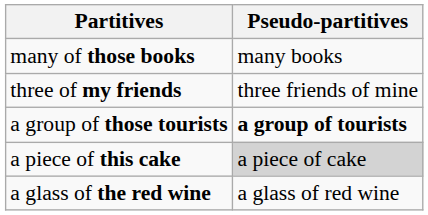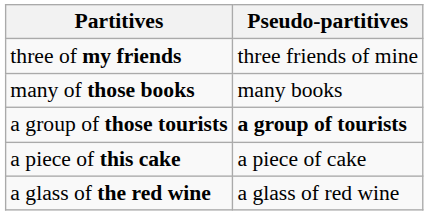rows swapped: three of my friends <-> many of those books
a piece of this cake | Pseudo-partitives: lightgrey background -> no background
